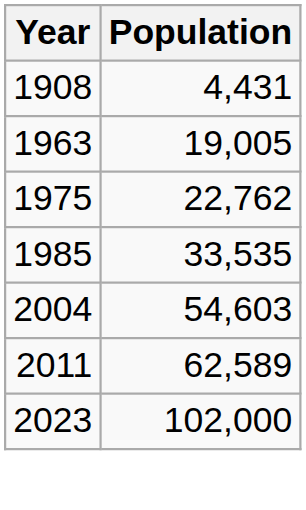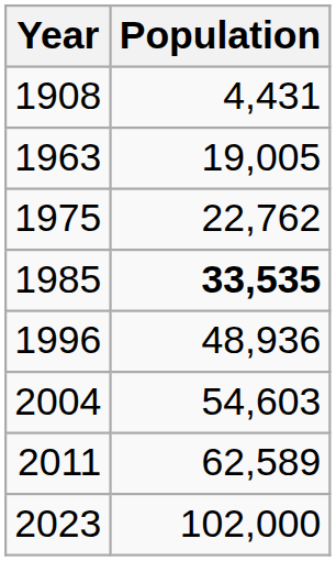1985 | Population: normal -> bold
+ row: 1996 | 48,936
